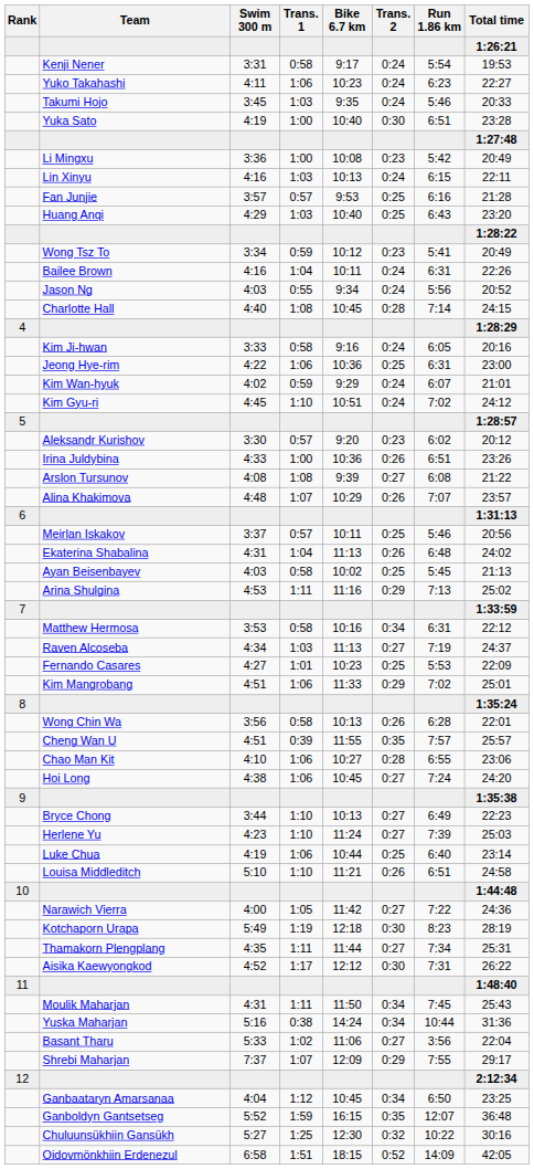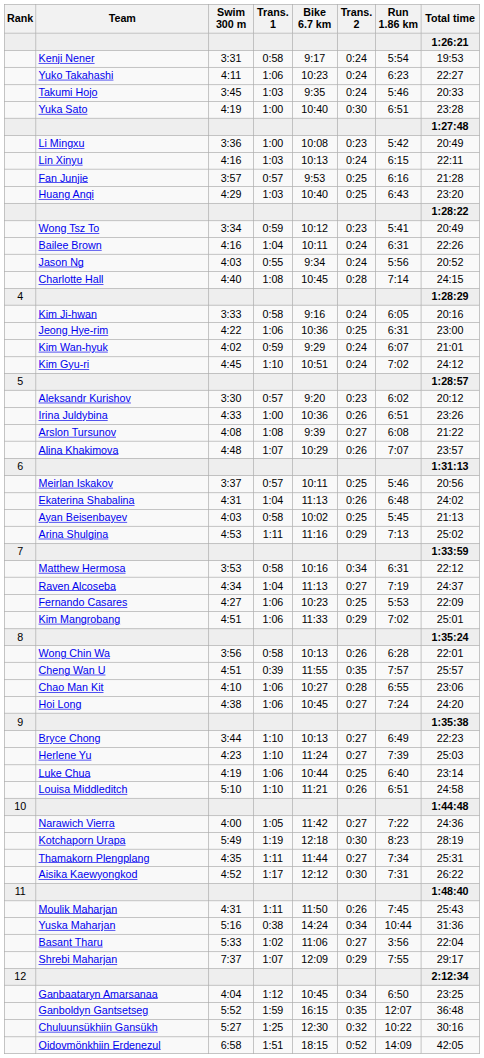Raven Alcoseba | Trans. 1: 1:03 -> 1:04
Fernando Casares | Trans. 1: 1:01 -> 1:06
Moulik Maharjan | Trans. 2: 0:34 -> 0:26
